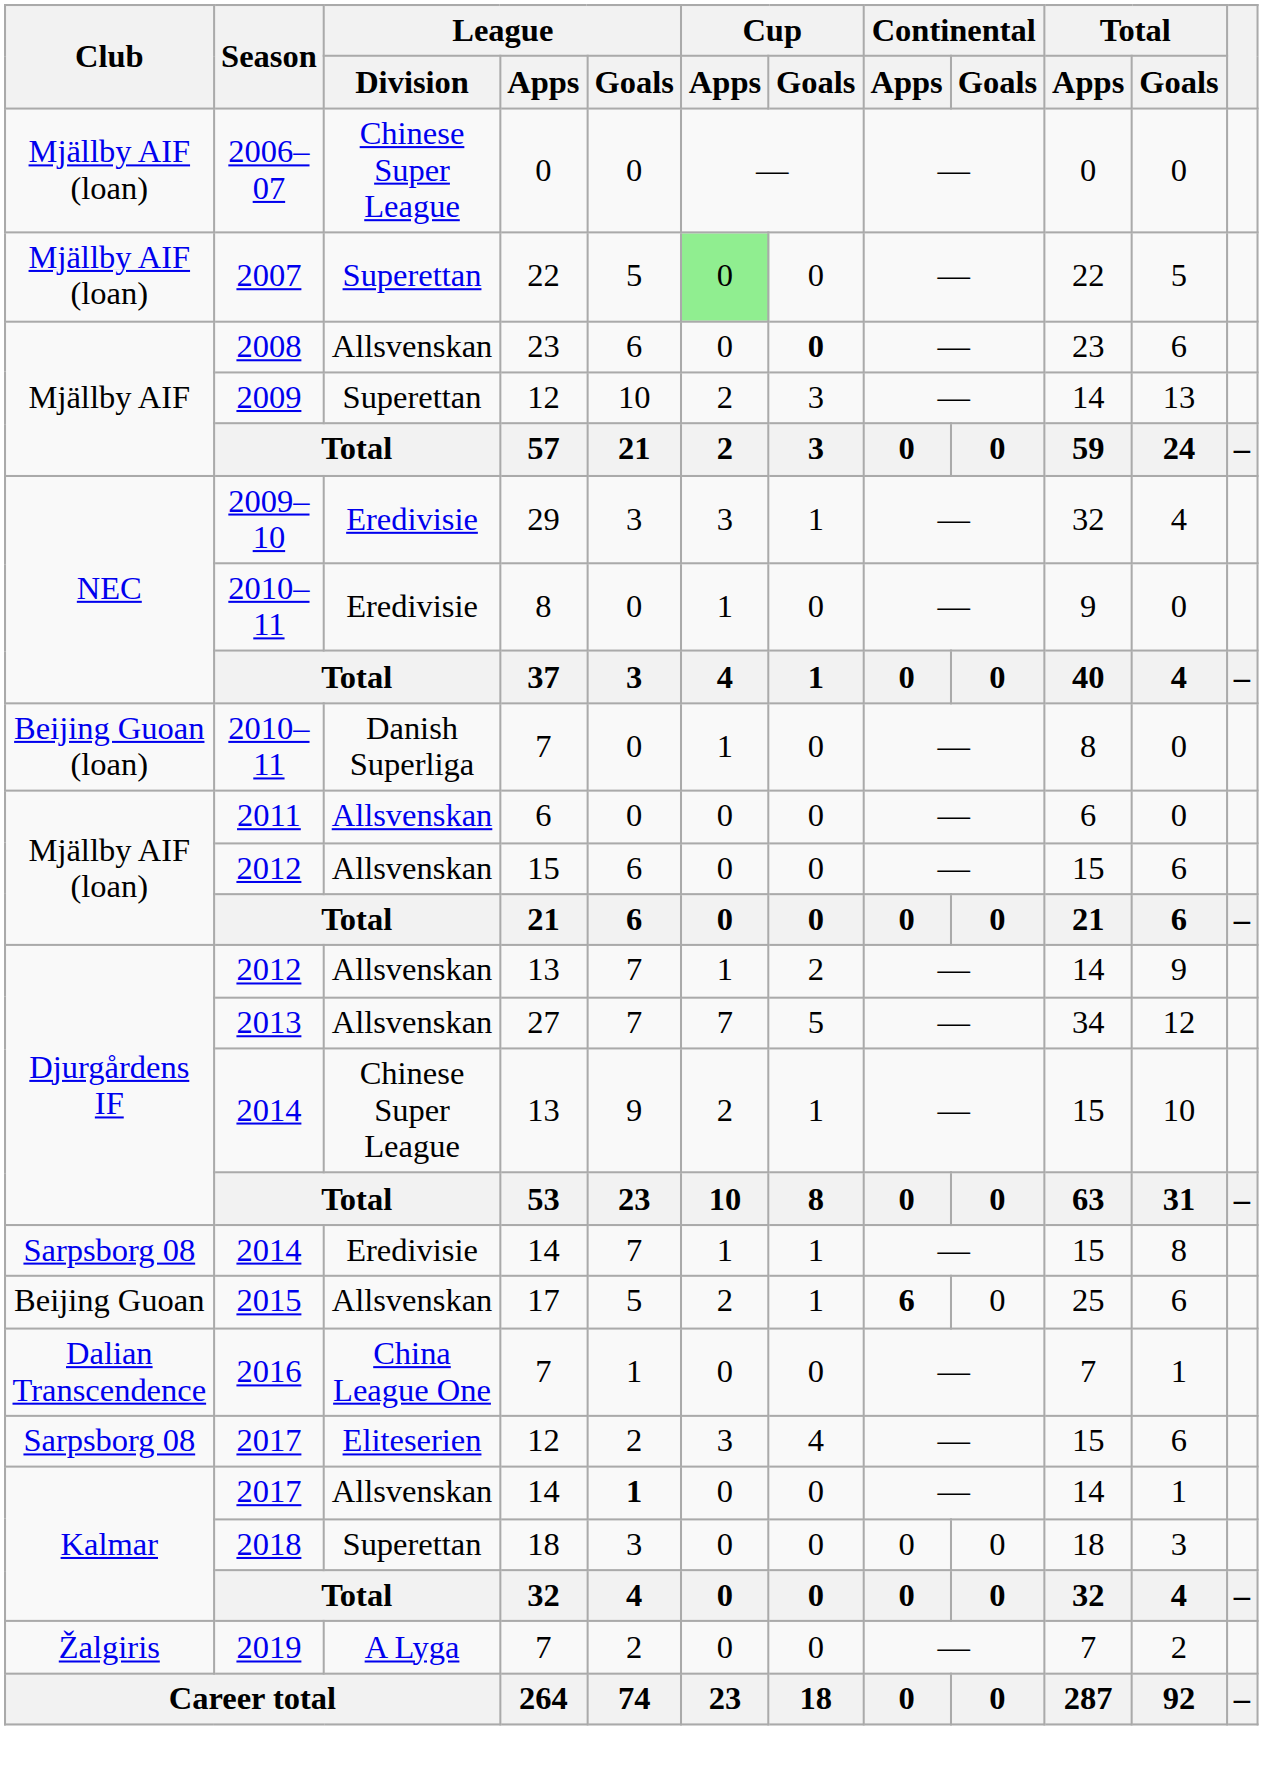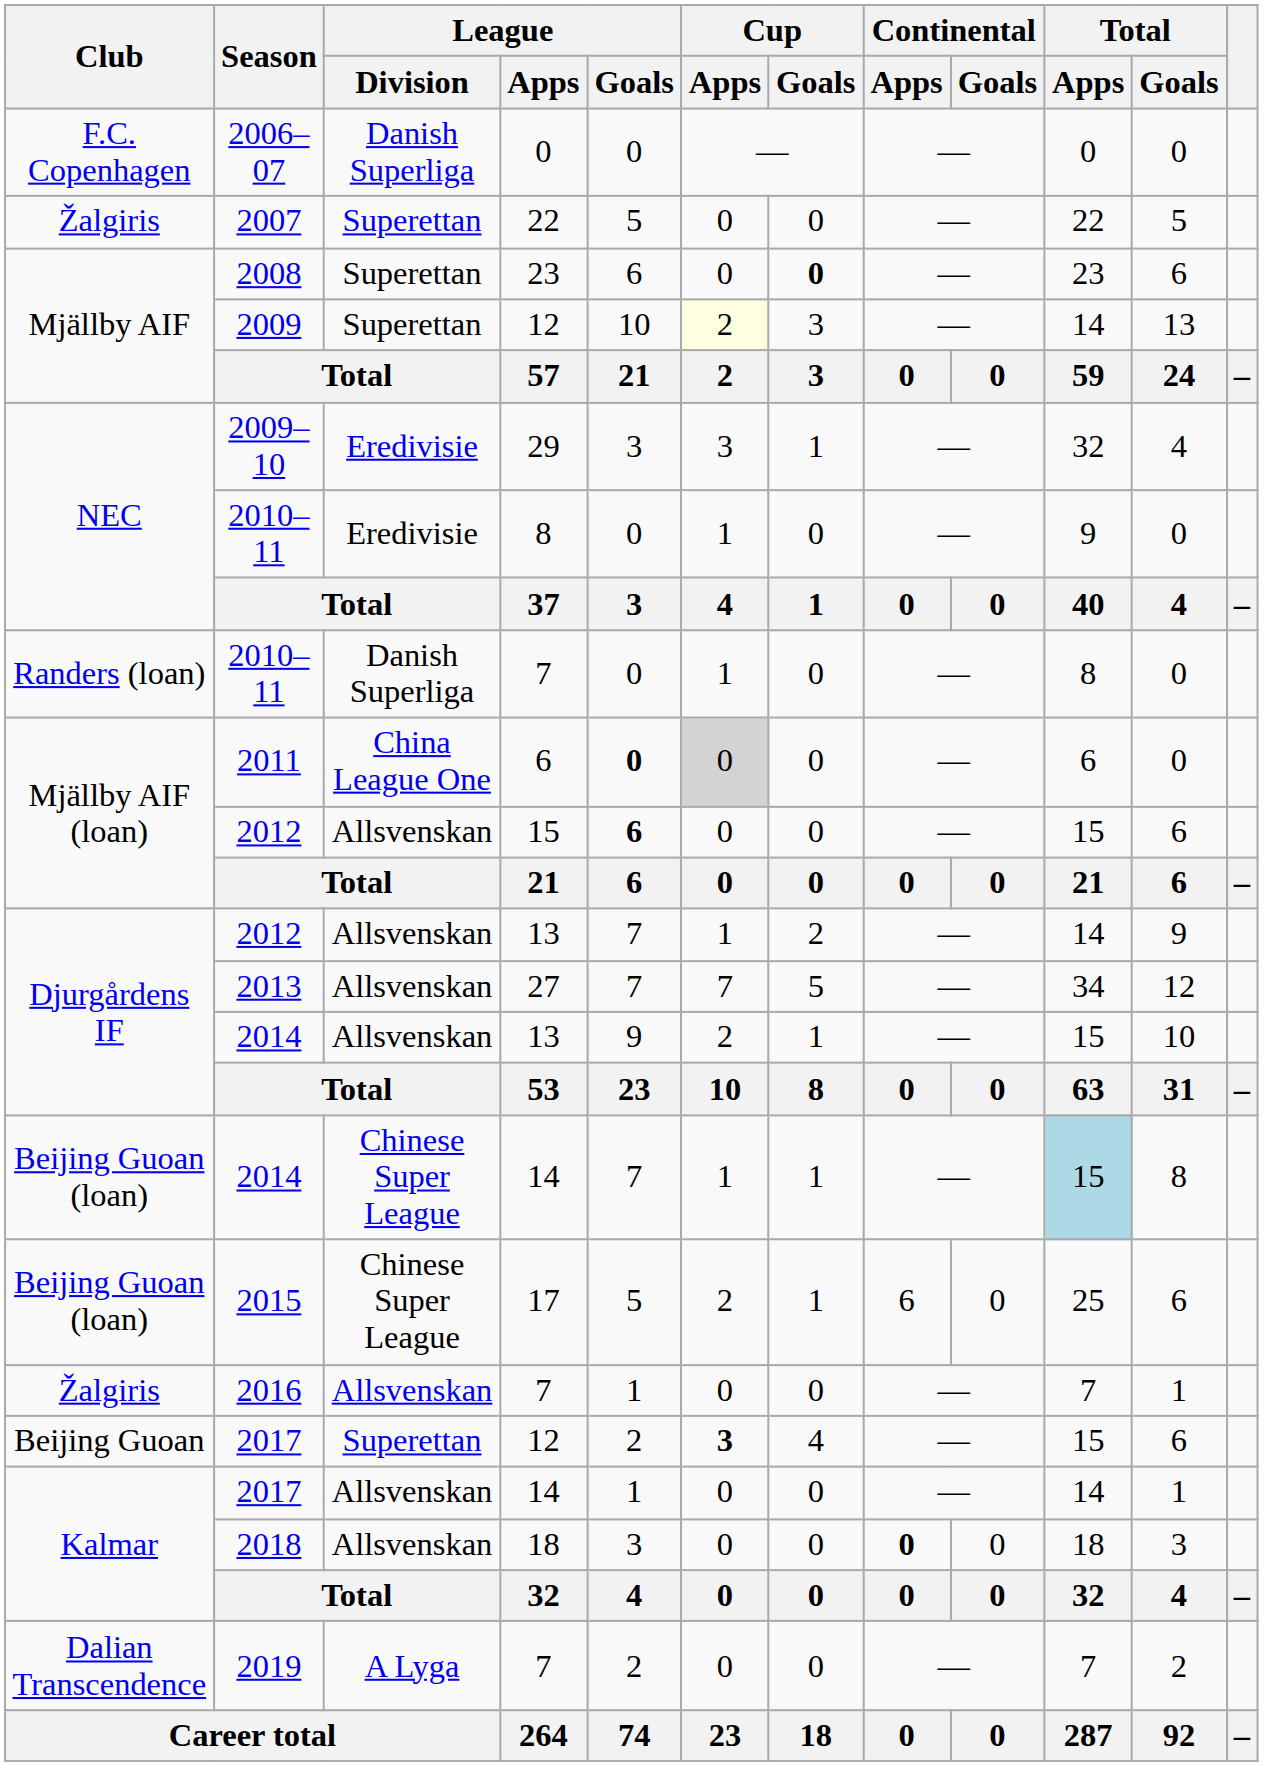2006–07 | Club: Mjällby AIF (loan) -> F.C. Copenhagen
2006–07 | League / Division: Chinese Super League -> Danish Superliga
2007 | Club: Mjällby AIF (loan) -> Žalgiris
2007 | Cup / Apps: lightgreen background -> no background
2008 | League / Division: Allsvenskan -> Superettan
2009 | Cup / Apps: no background -> lightyellow background
2010–11 / 7 | Club: Beijing Guoan (loan) -> Randers (loan)
2011 | League / Division: Allsvenskan -> China League One
2011 | League / Goals: normal -> bold
2011 | Cup / Apps: no background -> lightgrey background
2012 / 15 | League / Goals: normal -> bold
2014 / 13 | League / Division: Chinese Super League -> Allsvenskan
2014 / 14 | Club: Sarpsborg 08 -> Beijing Guoan (loan)
2014 / 14 | League / Division: Eredivisie -> Chinese Super League
2014 / 14 | Total / Apps: no background -> lightblue background
2015 | Club: Beijing Guoan -> Beijing Guoan (loan)
2015 | League / Division: Allsvenskan -> Chinese Super League
2015 | Continental / Apps: bold -> normal
2016 | Club: Dalian Transcendence -> Žalgiris
2016 | League / Division: China League One -> Allsvenskan
2017 / 12 | Club: Sarpsborg 08 -> Beijing Guoan
2017 / 12 | League / Division: Eliteserien -> Superettan
2017 / 12 | Cup / Apps: normal -> bold
2017 / 14 | League / Goals: bold -> normal
2018 | League / Division: Superettan -> Allsvenskan
2018 | Continental / Apps: normal -> bold
2019 | Club: Žalgiris -> Dalian Transcendence
